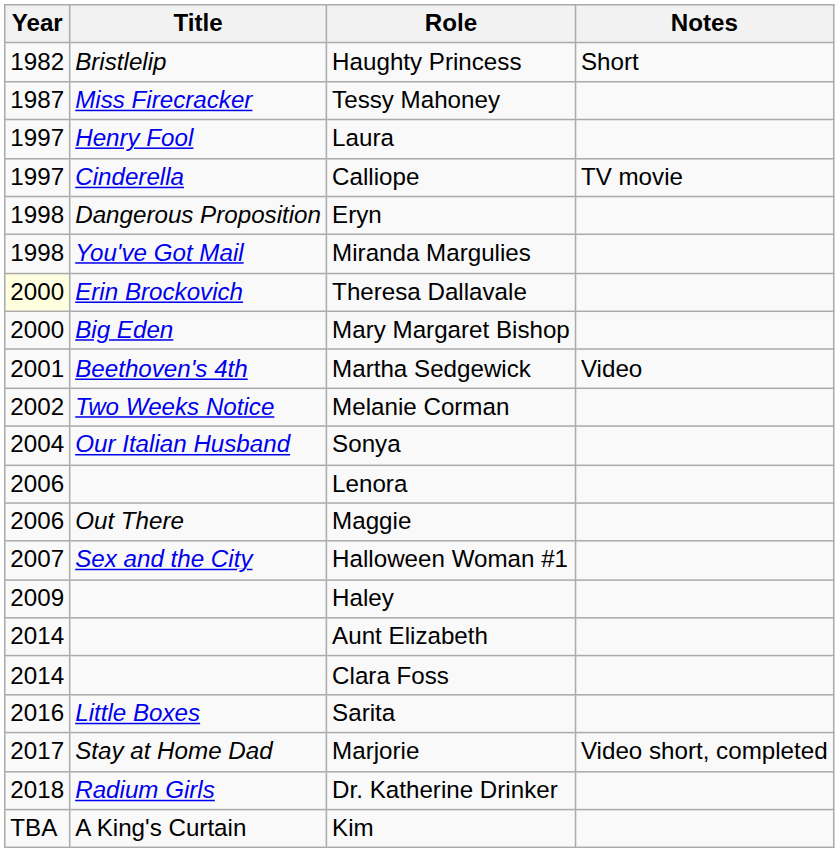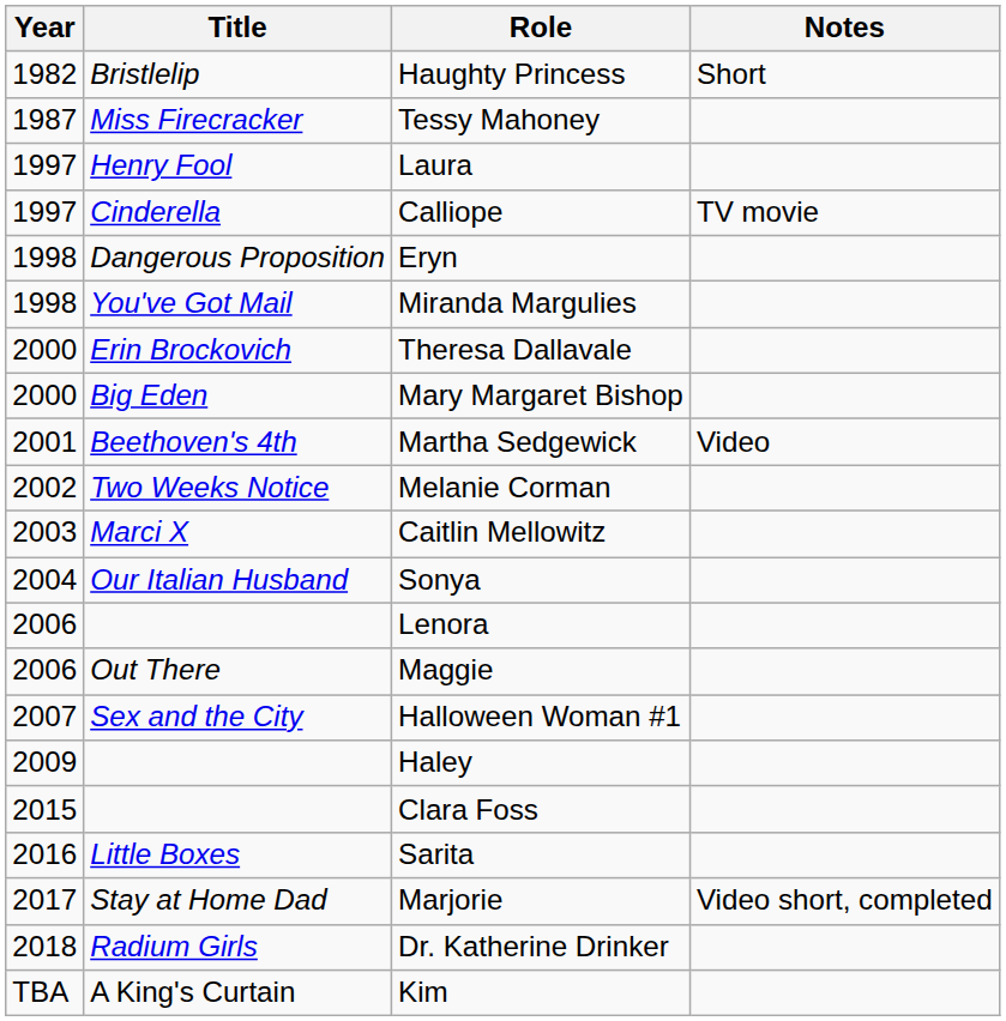Theresa Dallavale | Year: lightyellow background -> no background
+ row: 2003 | Marci X | Caitlin Mellowitz
- row: 2014 | Aunt Elizabeth
Clara Foss | Year: 2014 -> 2015
